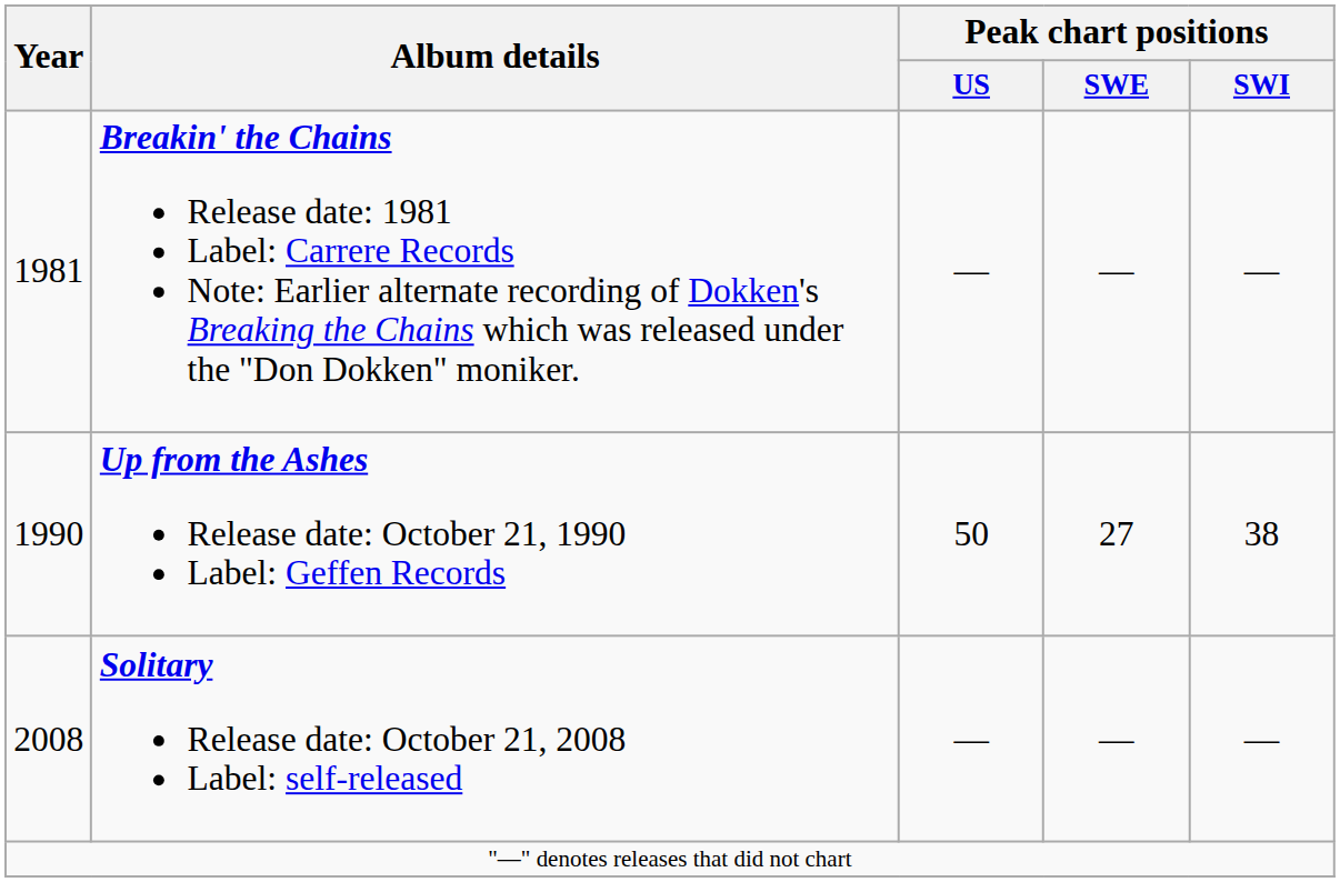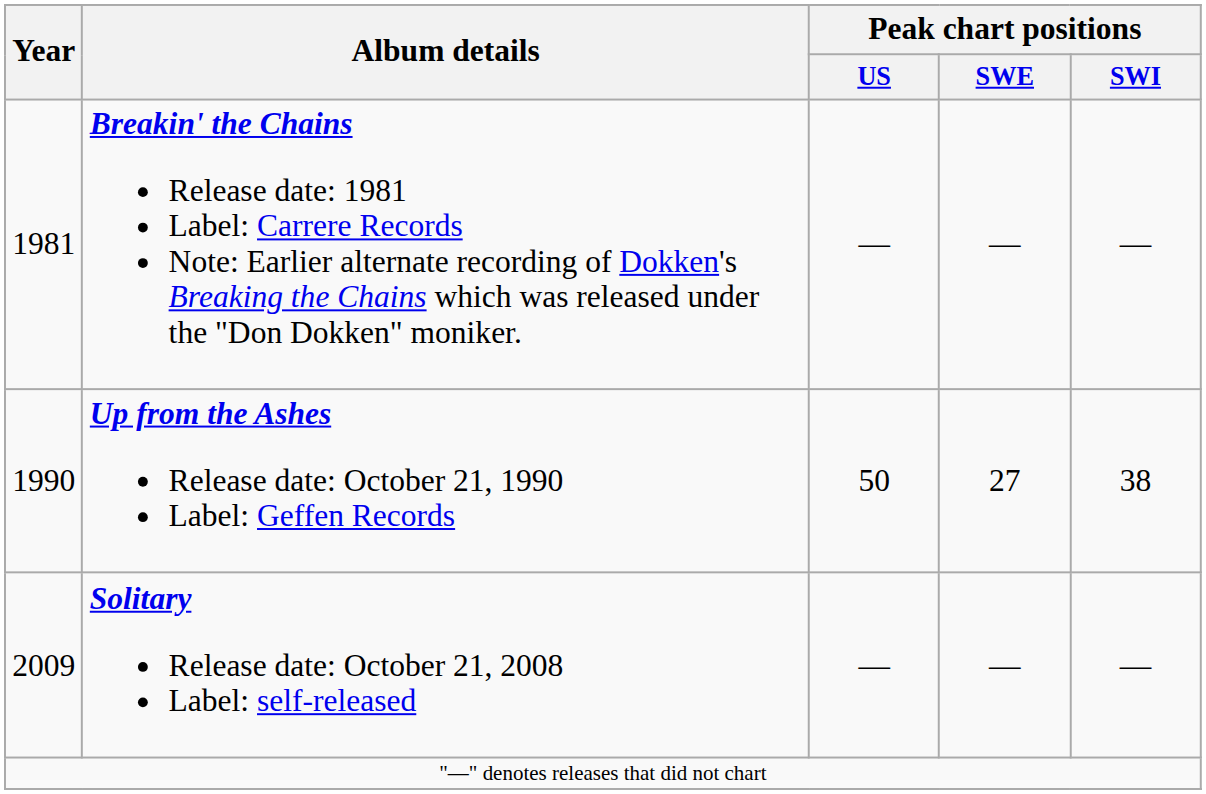Solitary Release date: October 21, 2008 Label: self-released | Year: 2008 -> 2009
